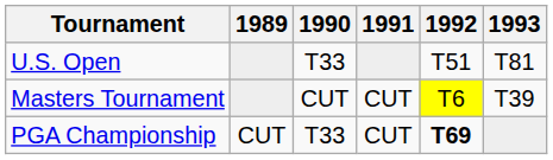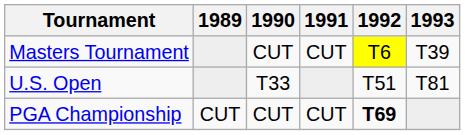rows swapped: Masters Tournament <-> U.S. Open
PGA Championship | 1990: T33 -> CUT
